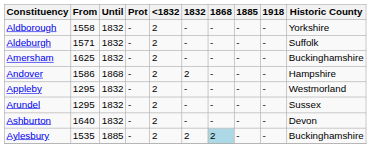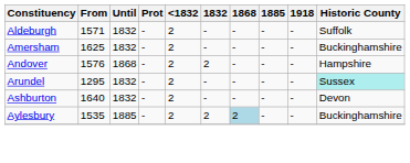- row: Aldborough | 1558 | 1832 | - | 2 | - | - | - | - | Yorkshire
Andover | From: 1586 -> 1576
- row: Appleby | 1295 | 1832 | - | 2 | - | - | - | - | Westmorland
Arundel | Historic County: no background -> paleturquoise background
